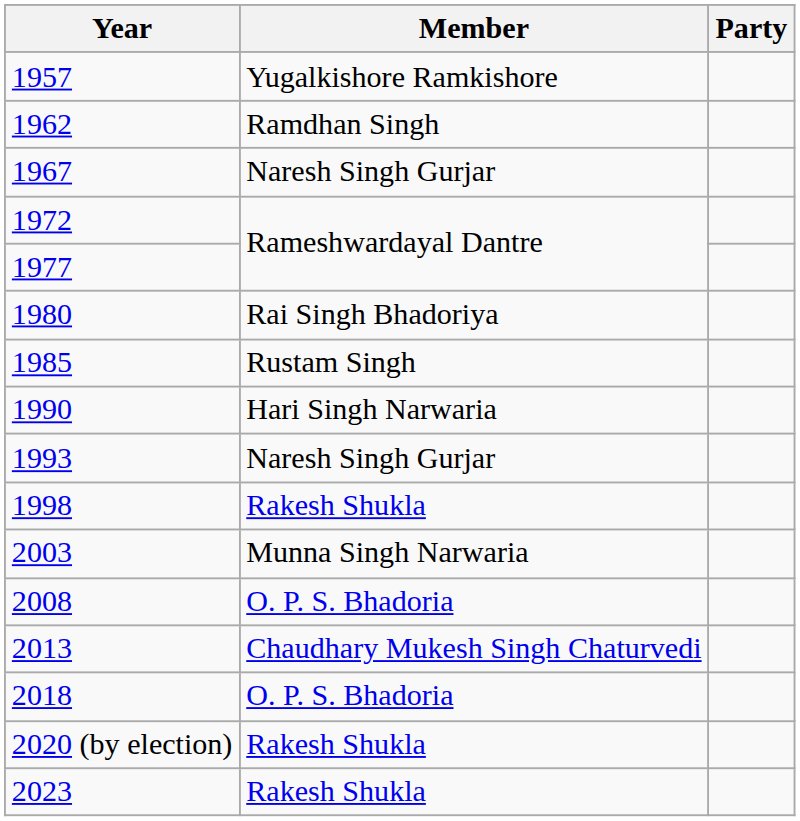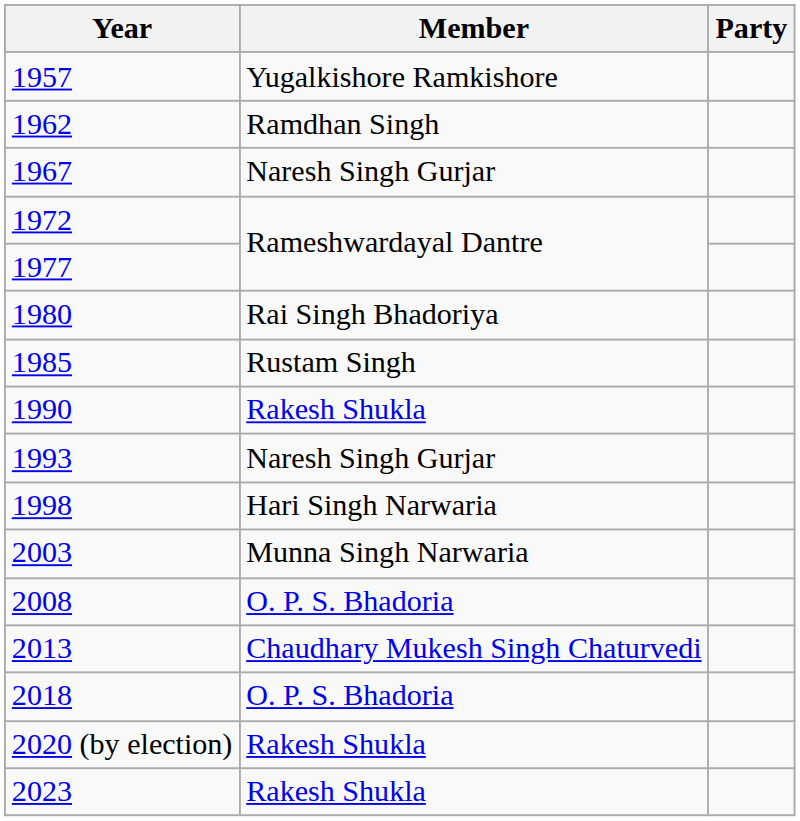1990 | Member: Hari Singh Narwaria -> Rakesh Shukla
1998 | Member: Rakesh Shukla -> Hari Singh Narwaria
